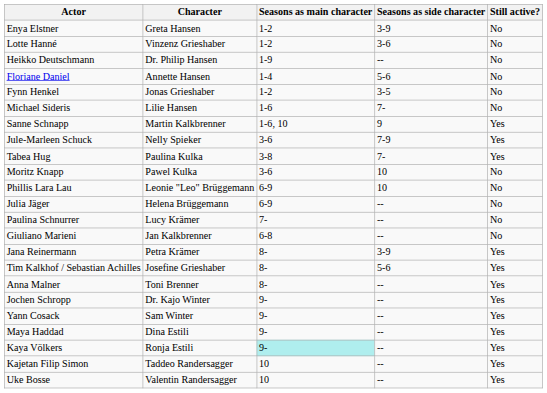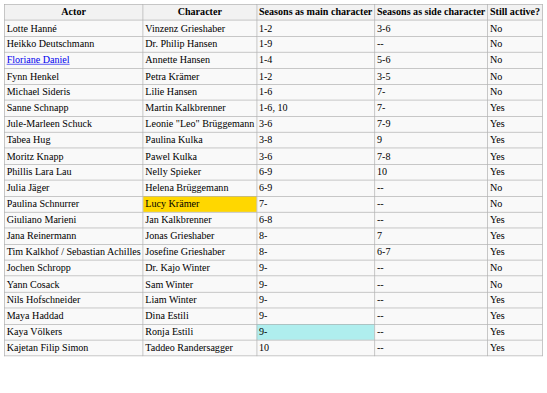- row: Enya Elstner | Greta Hansen | 1-2 | 3-9 | No
Fynn Henkel | Character: Jonas Grieshaber -> Petra Krämer
Sanne Schnapp | Seasons as side character: 9 -> 7-
Jule-Marleen Schuck | Character: Nelly Spieker -> Leonie "Leo" Brüggemann
Tabea Hug | Seasons as side character: 7- -> 9
Moritz Knapp | Seasons as side character: 10 -> 7-8
Moritz Knapp | Still active?: No -> Yes
Phillis Lara Lau | Character: Leonie "Leo" Brüggemann -> Nelly Spieker
Phillis Lara Lau | Still active?: No -> Yes
Paulina Schnurrer | Character: no background -> gold background
Giuliano Marieni | Still active?: No -> Yes
Jana Reinermann | Character: Petra Krämer -> Jonas Grieshaber
Jana Reinermann | Seasons as side character: 3-9 -> 7
Tim Kalkhof / Sebastian Achilles | Seasons as side character: 5-6 -> 6-7
- row: Anna Malner | Toni Brenner | 8- | -- | Yes
Jochen Schropp | Still active?: Yes -> No
Yann Cosack | Still active?: Yes -> No
+ row: Nils Hofschneider | Liam Winter | 9- | -- | Yes
- row: Uke Bosse | Valentin Randersagger | 10 | -- | Yes
